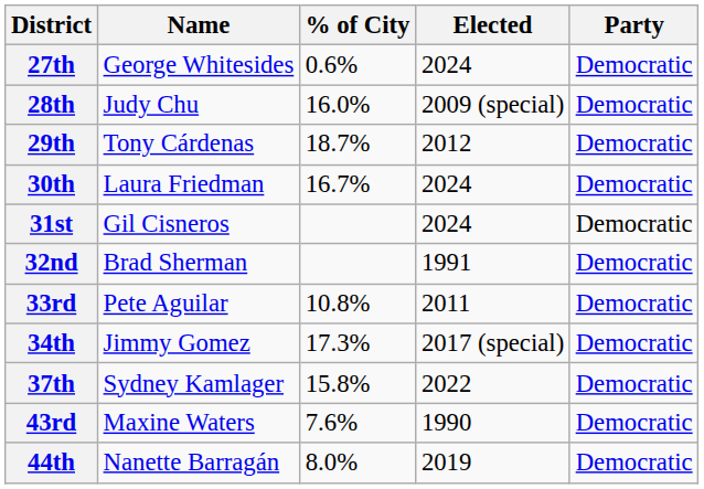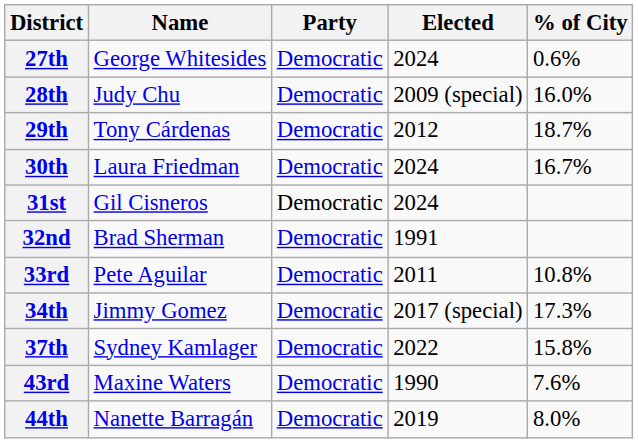columns swapped: Party <-> % of City
